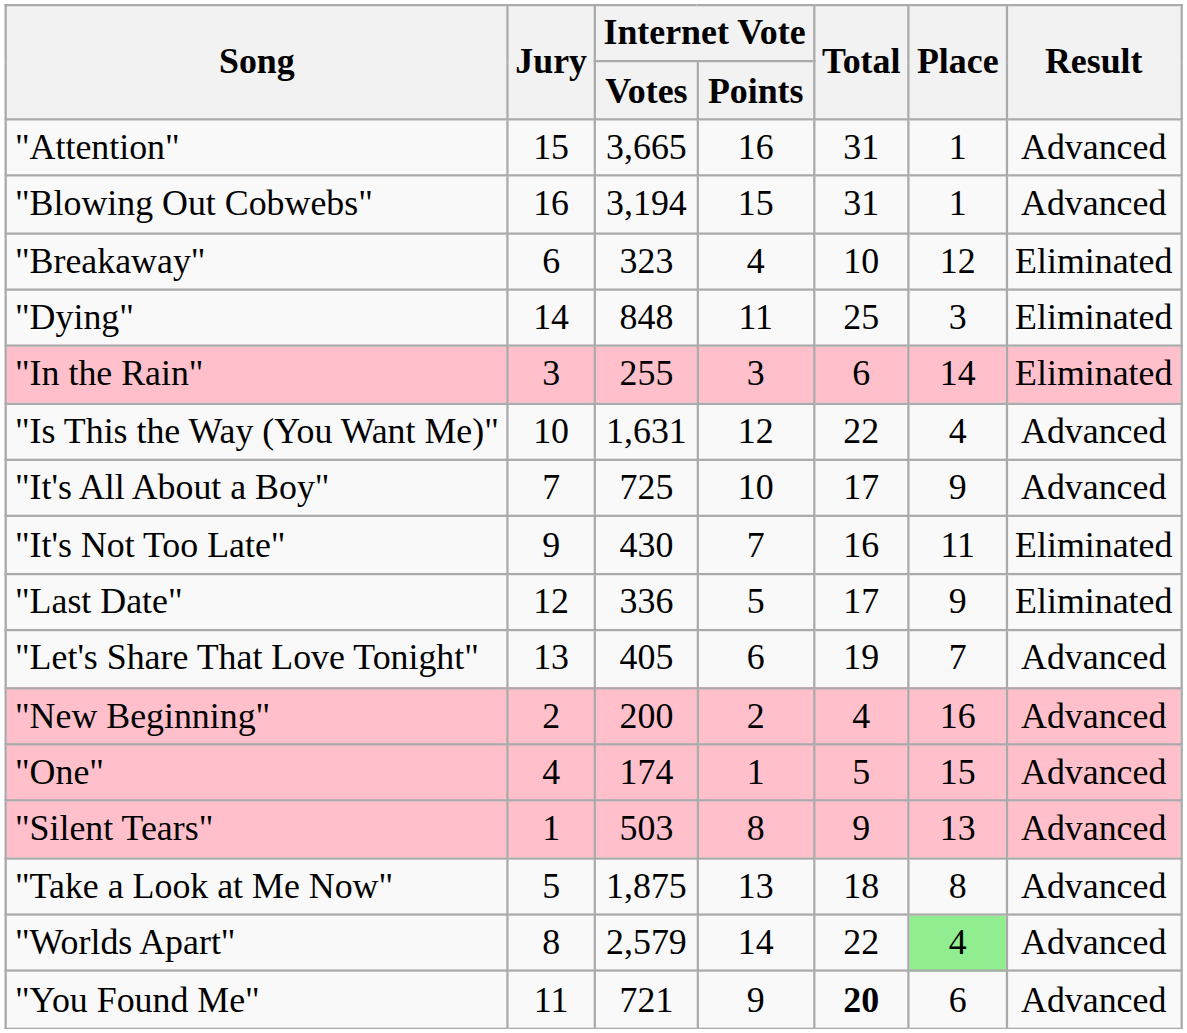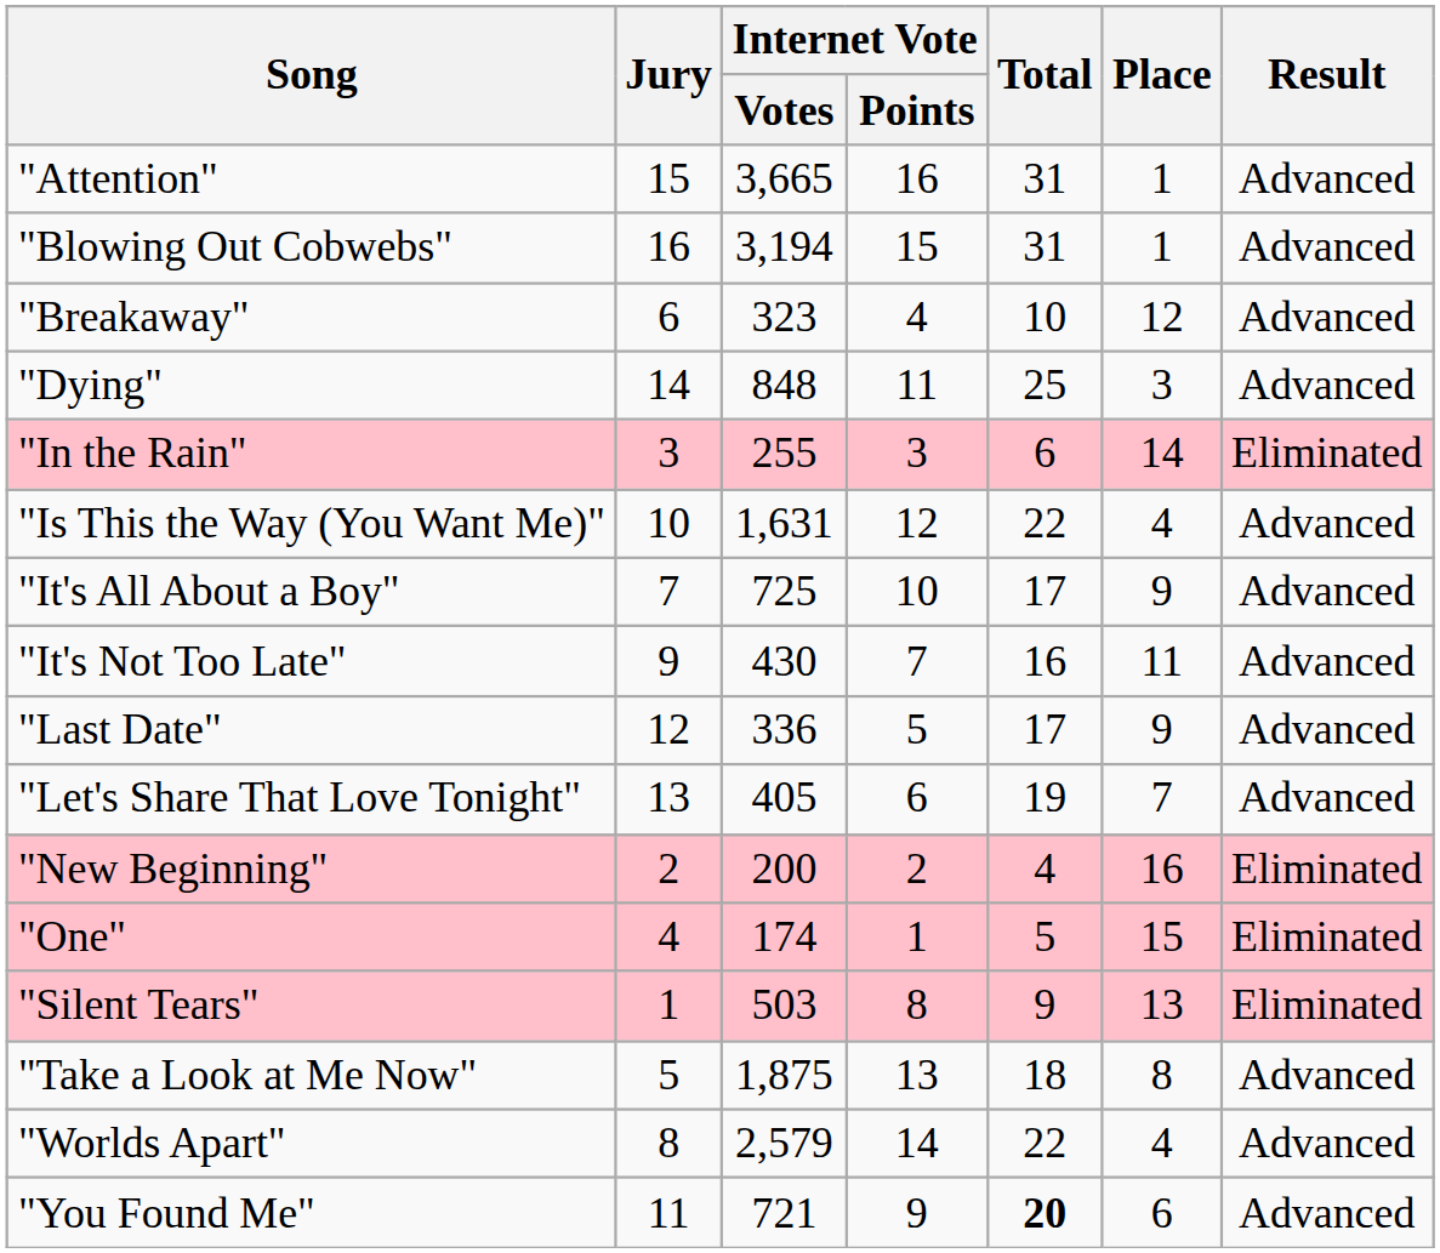"Breakaway" | Result: Eliminated -> Advanced
"Dying" | Result: Eliminated -> Advanced
"It's Not Too Late" | Result: Eliminated -> Advanced
"Last Date" | Result: Eliminated -> Advanced
"New Beginning" | Result: Advanced -> Eliminated
"One" | Result: Advanced -> Eliminated
"Silent Tears" | Result: Advanced -> Eliminated
"Worlds Apart" | Place: lightgreen background -> no background
